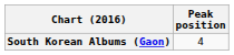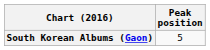South Korean Albums (Gaon) | Peak position: 4 -> 5
